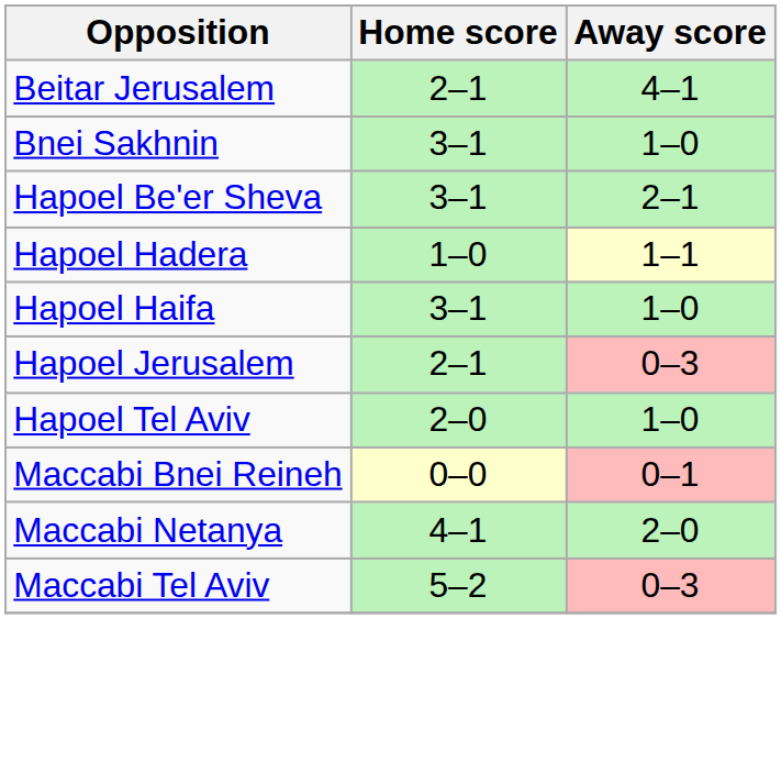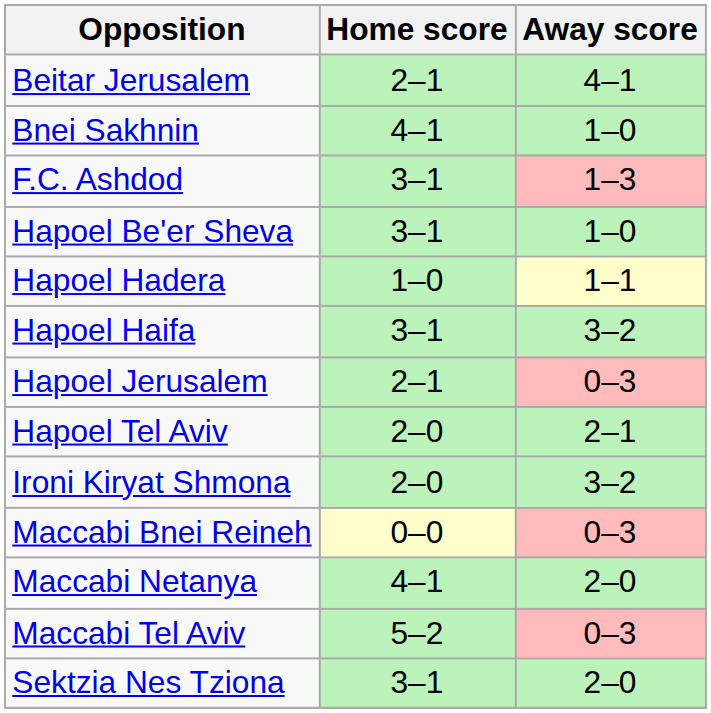Bnei Sakhnin | Home score: 3–1 -> 4–1
+ row: F.C. Ashdod | 3–1 | 1–3
Hapoel Be'er Sheva | Away score: 2–1 -> 1–0
Hapoel Haifa | Away score: 1–0 -> 3–2
Hapoel Tel Aviv | Away score: 1–0 -> 2–1
+ row: Ironi Kiryat Shmona | 2–0 | 3–2
Maccabi Bnei Reineh | Away score: 0–1 -> 0–3
+ row: Sektzia Nes Tziona | 3–1 | 2–0
